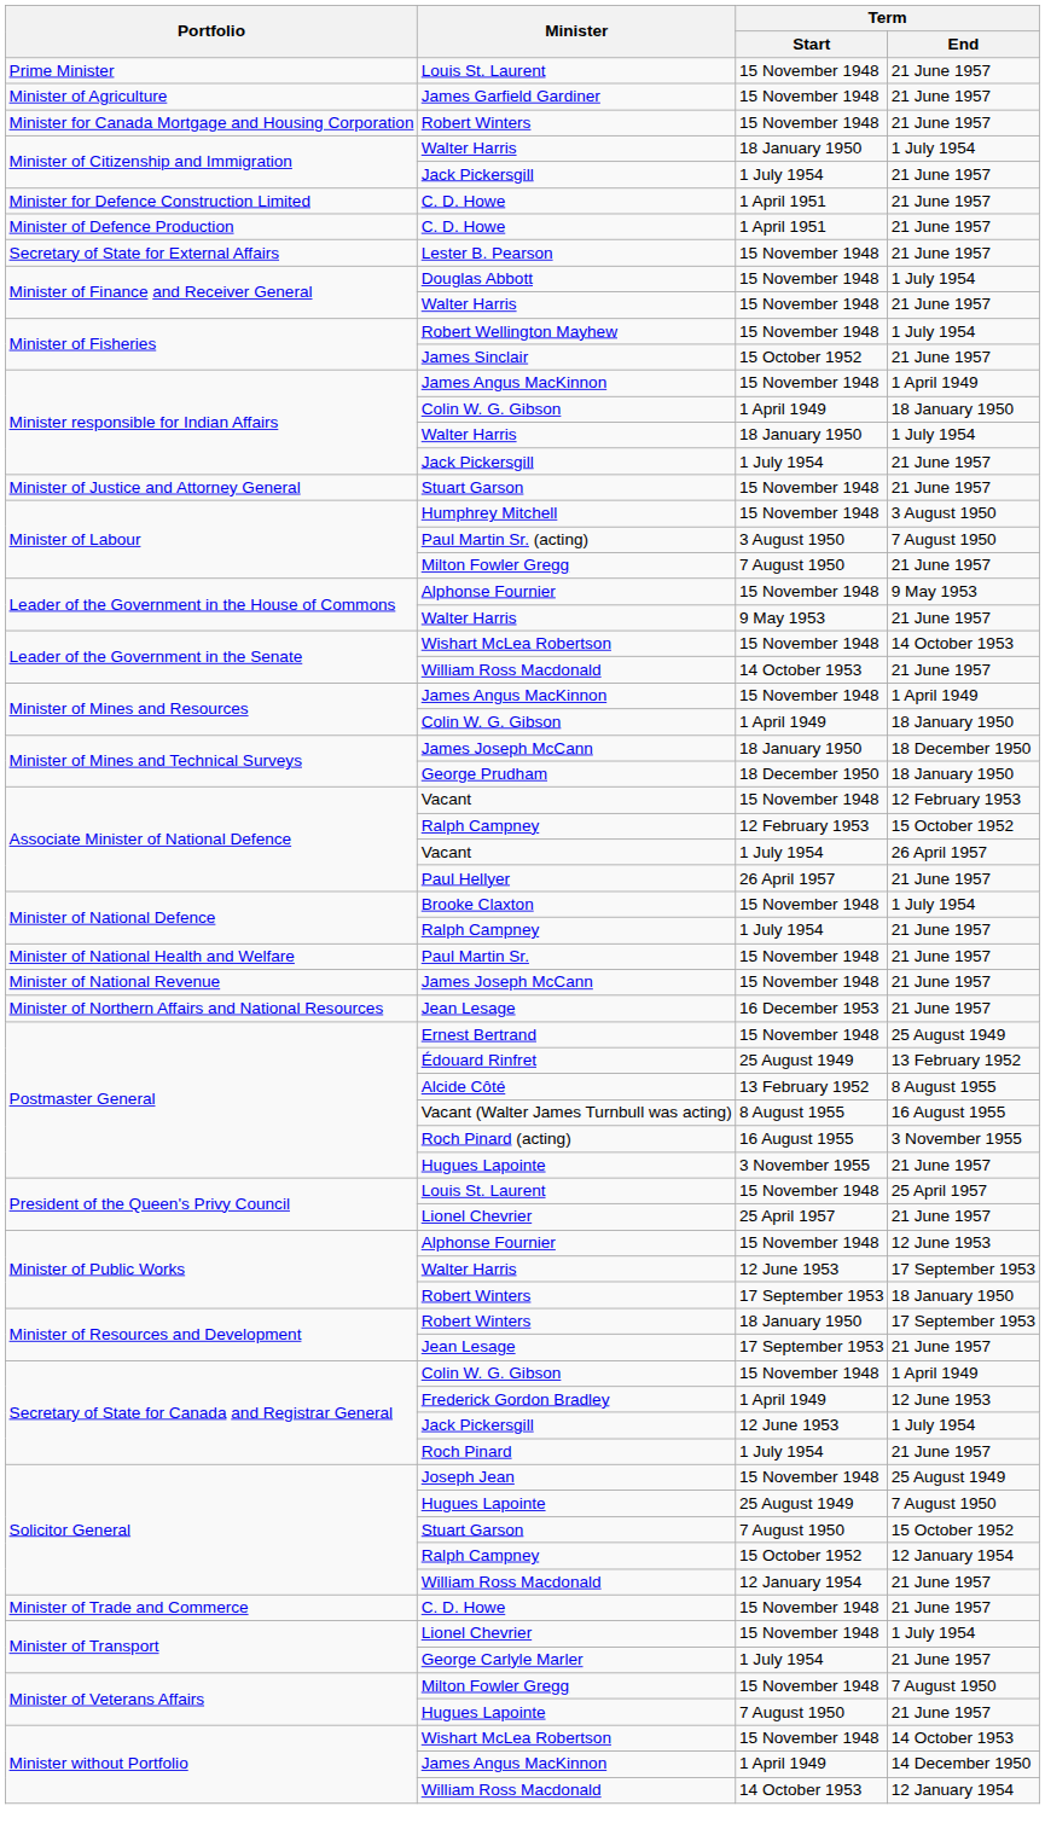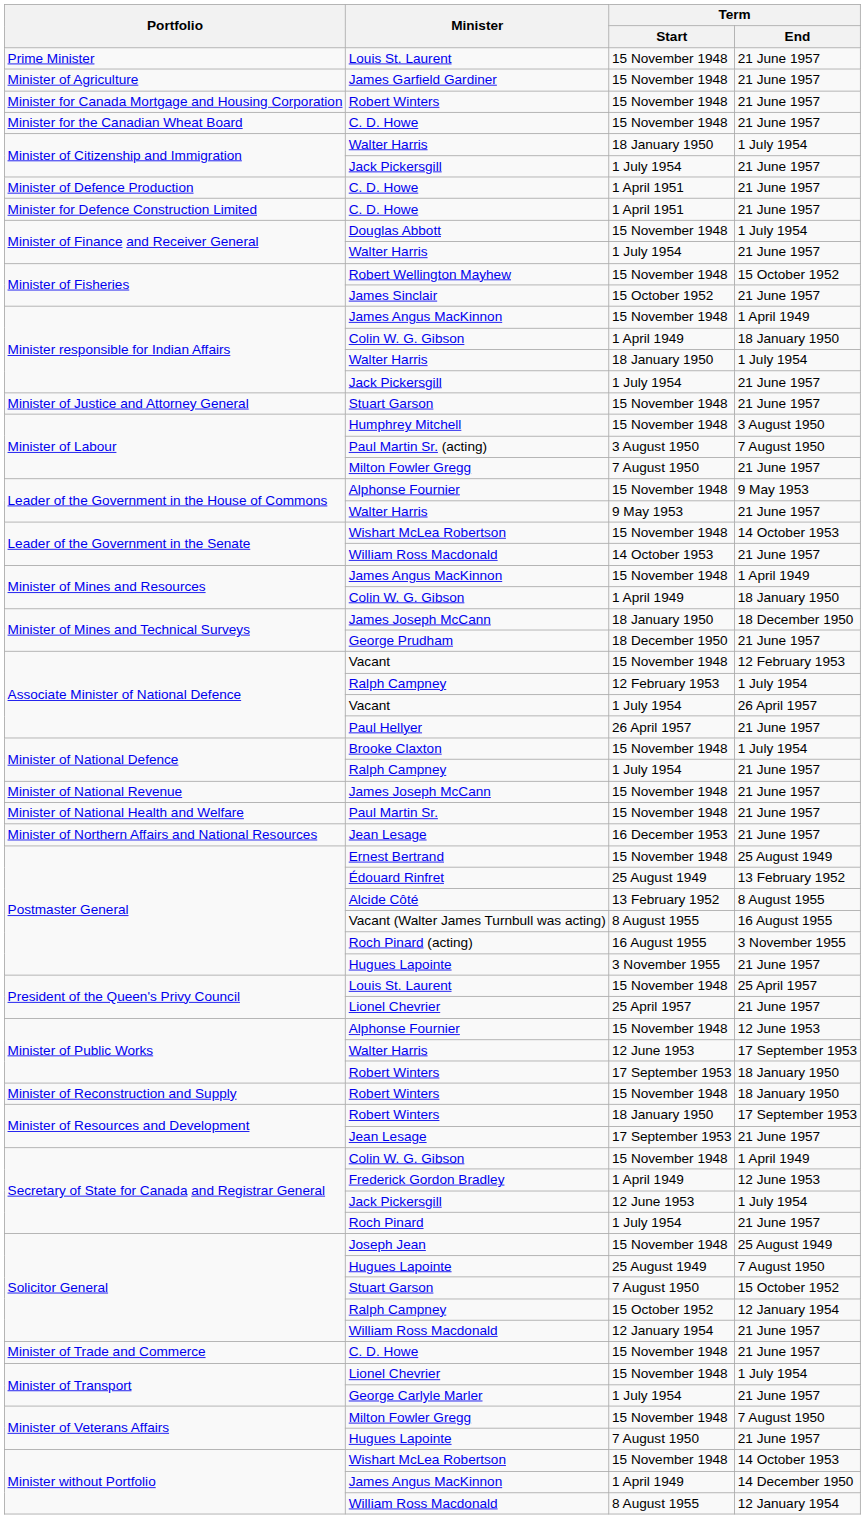+ row: Minister for the Canadian Wheat Board | C. D. Howe | 15 November 1948 | 21 June 1957
rows swapped: Minister for Defence Construction Limited / C. D. Howe <-> Minister of Defence Production / C. D. Howe
- row: Secretary of State for External Affairs | Lester B. Pearson | 15 November 1948 | 21 June 1957
Minister of Finance and Receiver General / Walter Harris | Term / Start: 15 November 1948 -> 1 July 1954
Robert Wellington Mayhew | Term / End: 1 July 1954 -> 15 October 1952
George Prudham | Term / End: 18 January 1950 -> 21 June 1957
Associate Minister of National Defence / Ralph Campney | Term / End: 15 October 1952 -> 1 July 1954
rows swapped: Paul Martin Sr. <-> Minister of National Revenue / James Joseph McCann
+ row: Minister of Reconstruction and Supply | Robert Winters | 15 November 1948 | 18 January 1950
Minister without Portfolio / William Ross Macdonald | Term / Start: 14 October 1953 -> 8 August 1955
